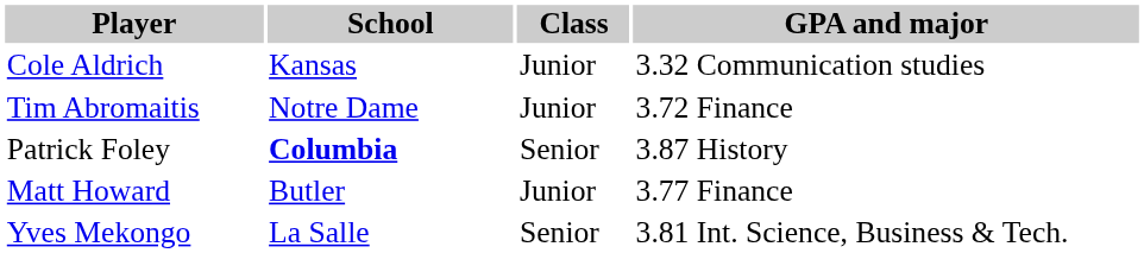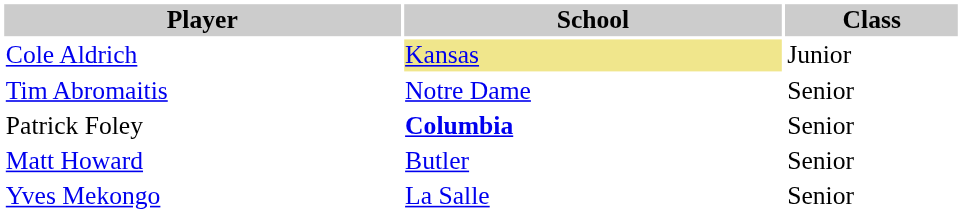- column: GPA and major | 3.32 Communication studies | 3.72 Finance | 3.87 History | 3.77 Finance | 3.81 Int. Science, Business & Tech.
Cole Aldrich | School: no background -> khaki background
Tim Abromaitis | Class: Junior -> Senior
Matt Howard | Class: Junior -> Senior
